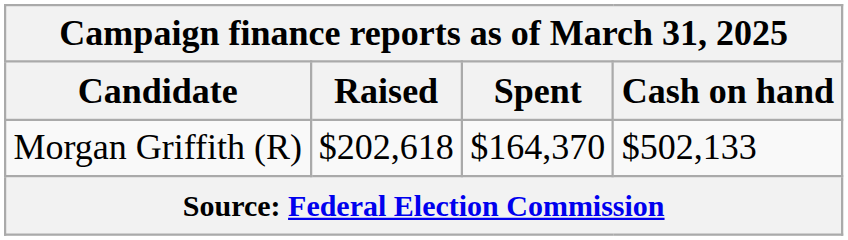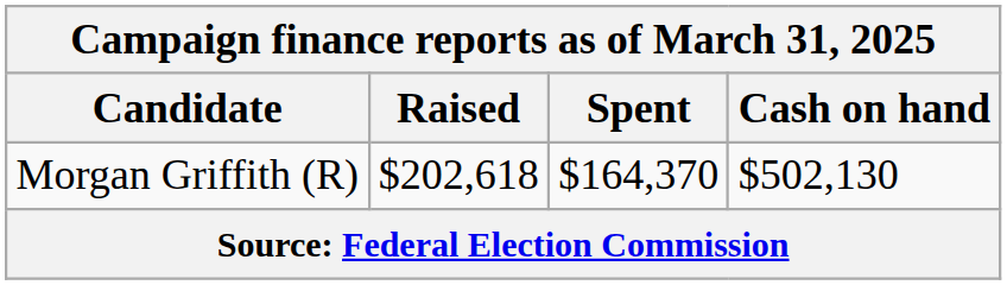Morgan Griffith (R) | Cash on hand: $502,133 -> $502,130
